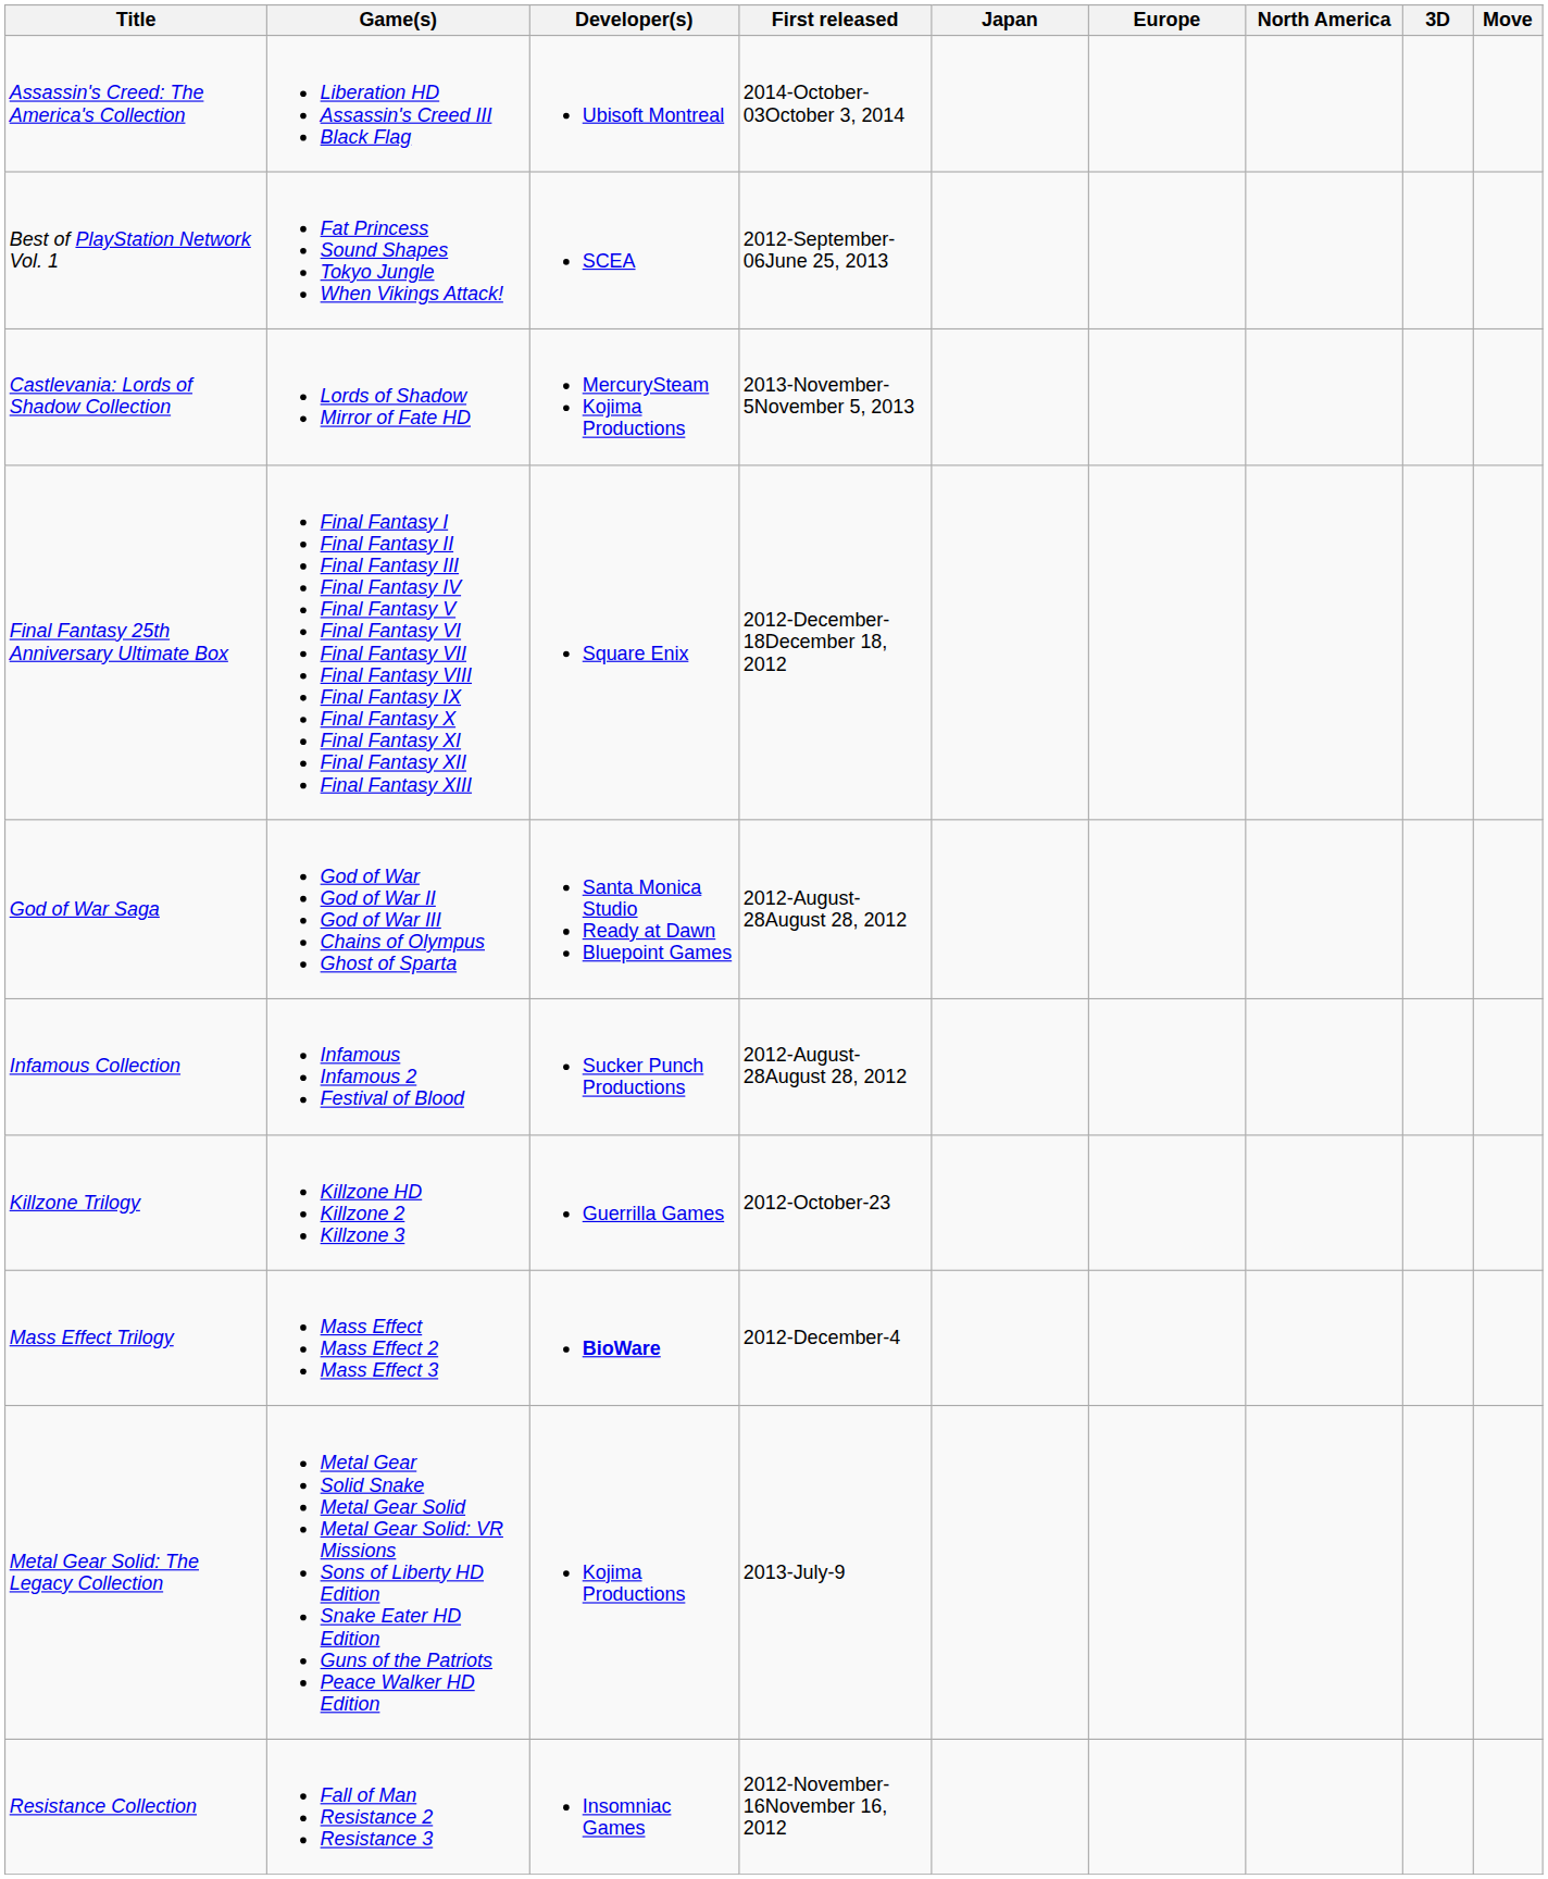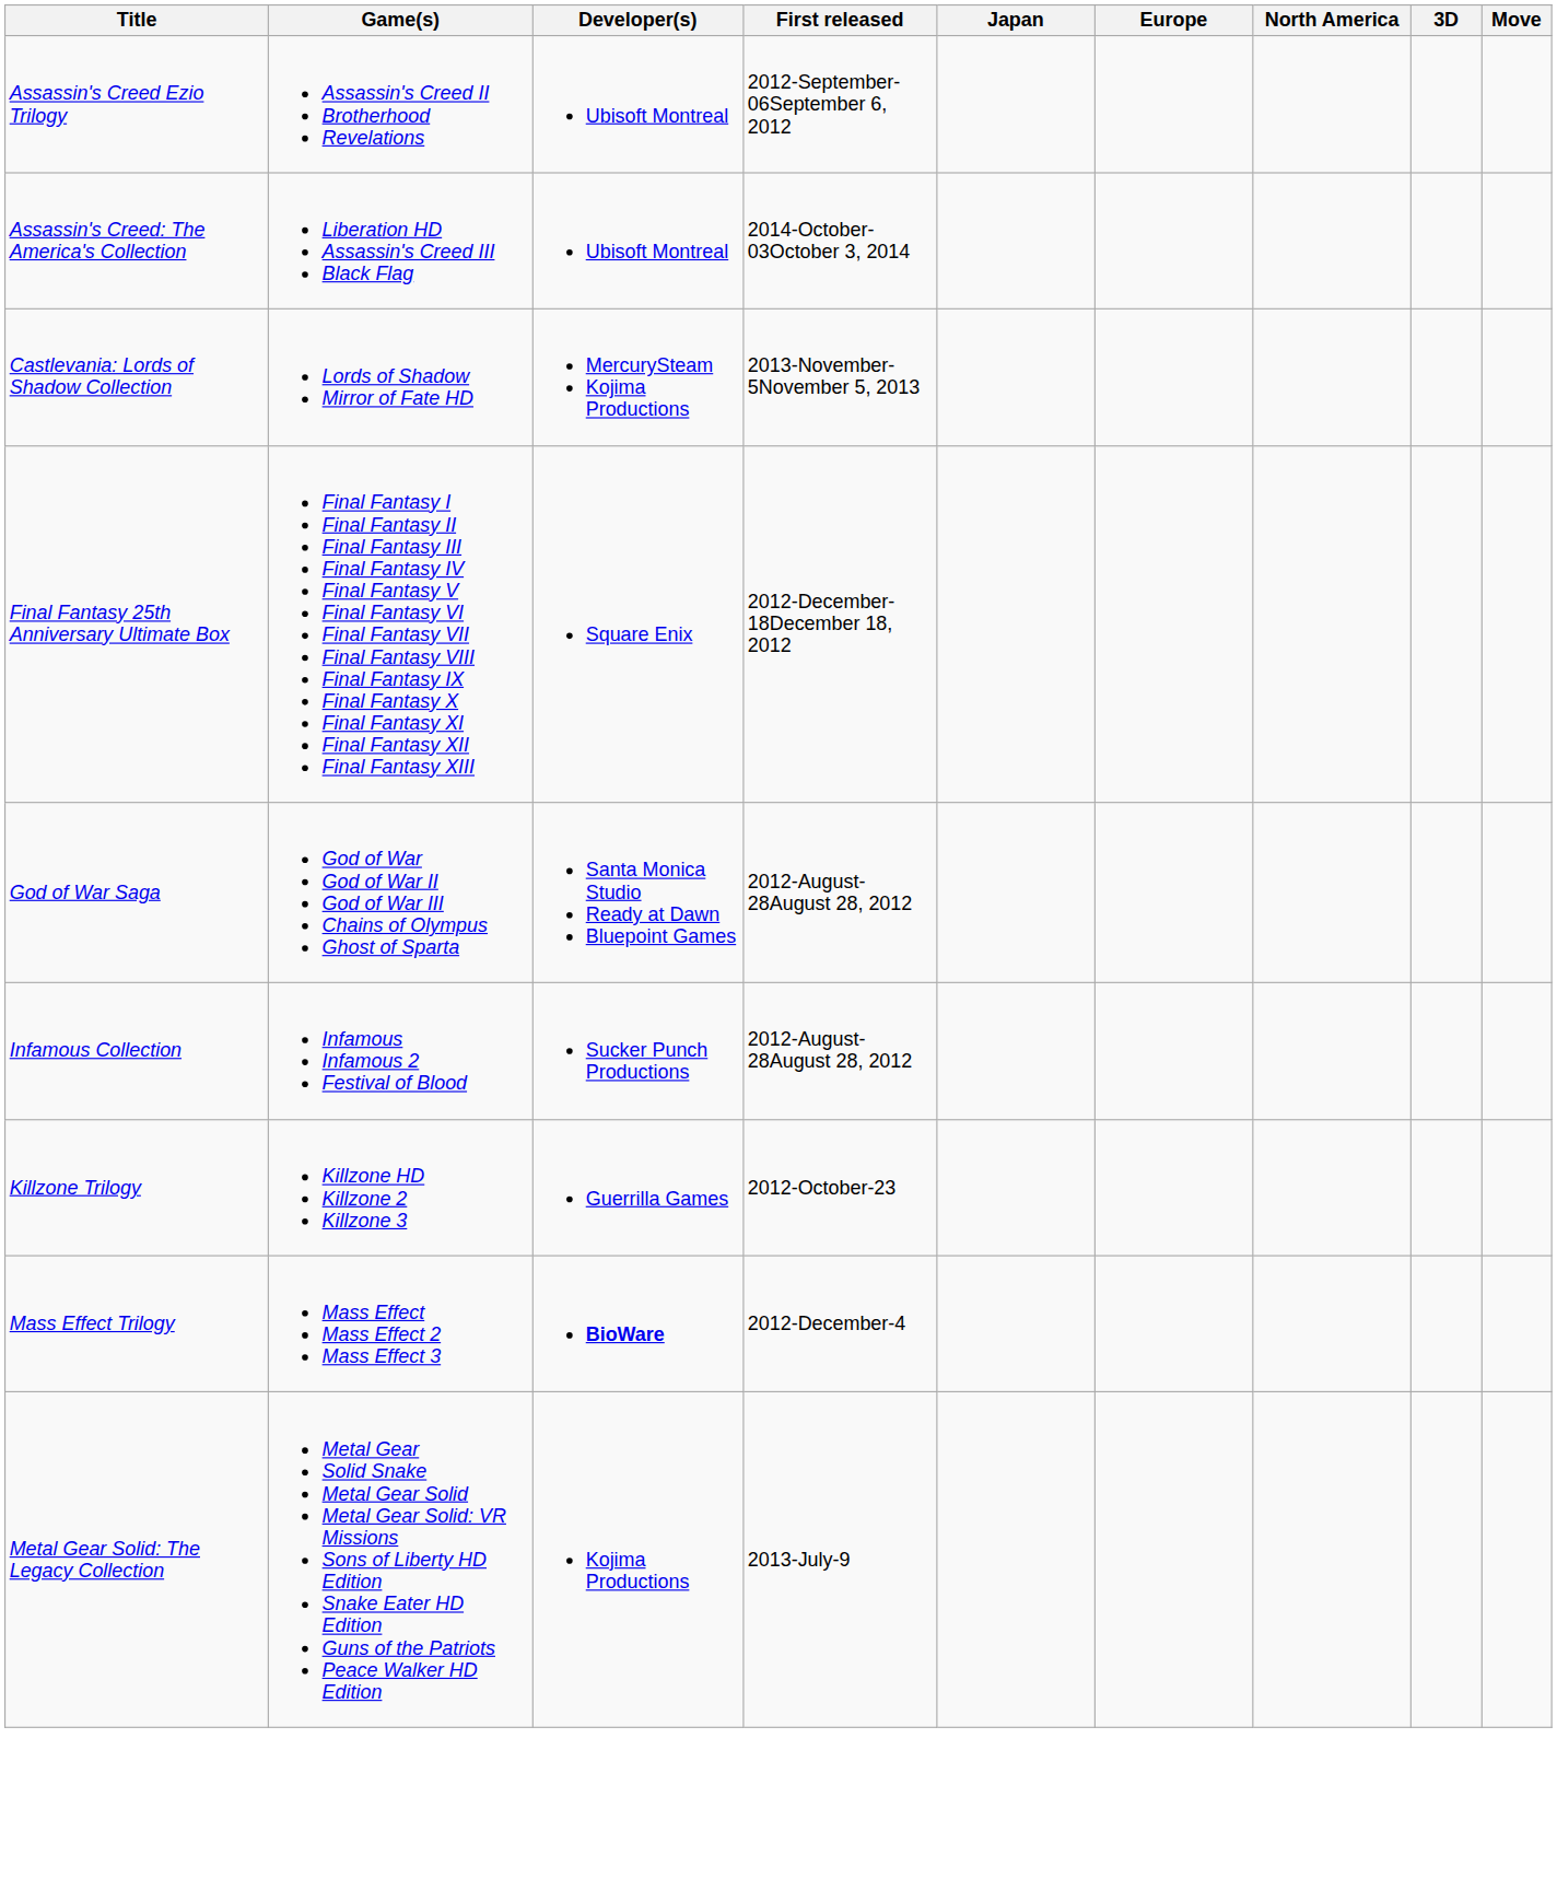+ row: Assassin's Creed Ezio Trilogy | Assassin's Creed II Brotherhood Revelations | Ubisoft Montreal | 2012-September-06September 6, 2012
- row: Best of PlayStation Network Vol. 1 | Fat Princess Sound Shapes Tokyo Jungle When Vikings Attack! | SCEA | 2012-September-06June 25, 2013
- row: Resistance Collection | Fall of Man Resistance 2 Resistance 3 | Insomniac Games | 2012-November-16November 16, 2012
